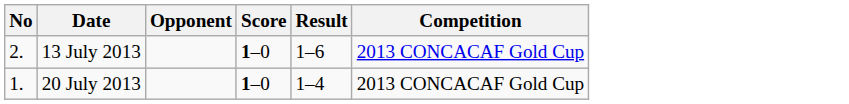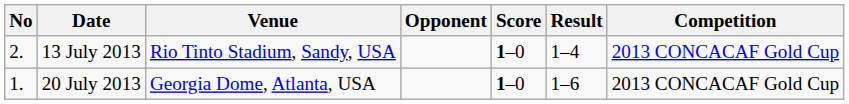+ column: Venue | Rio Tinto Stadium, Sandy, USA | Georgia Dome, Atlanta, USA
13 July 2013 | Result: 1–6 -> 1–4
20 July 2013 | Result: 1–4 -> 1–6
